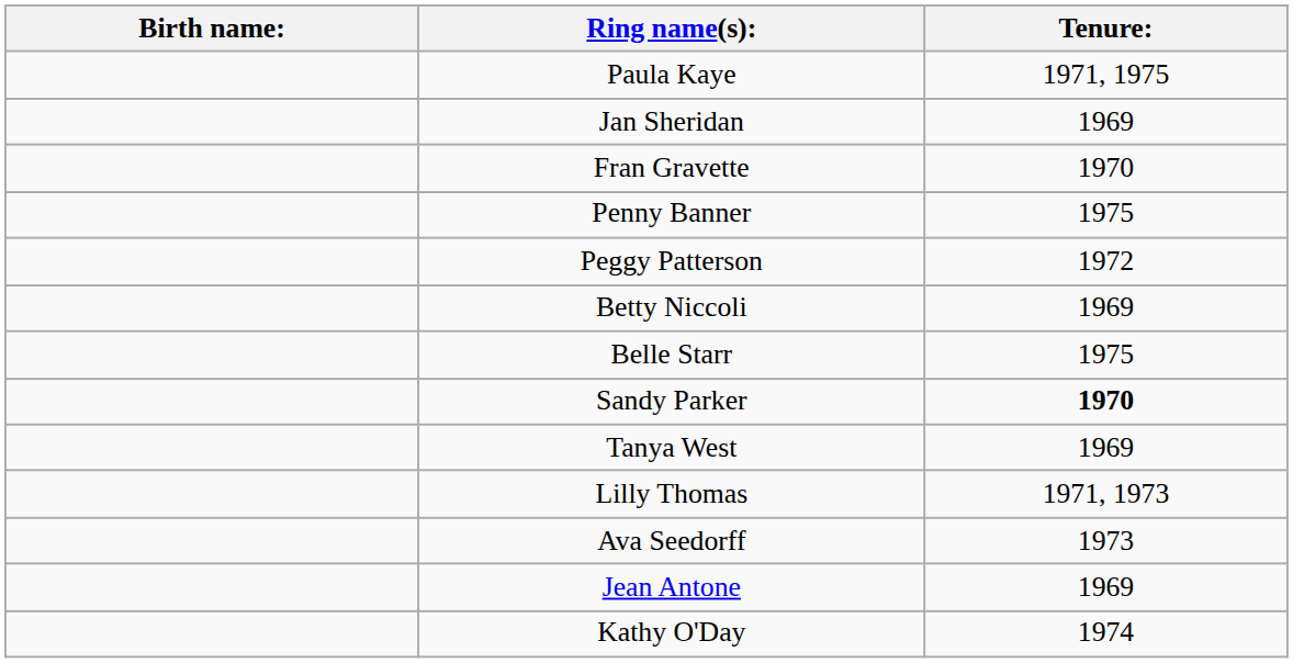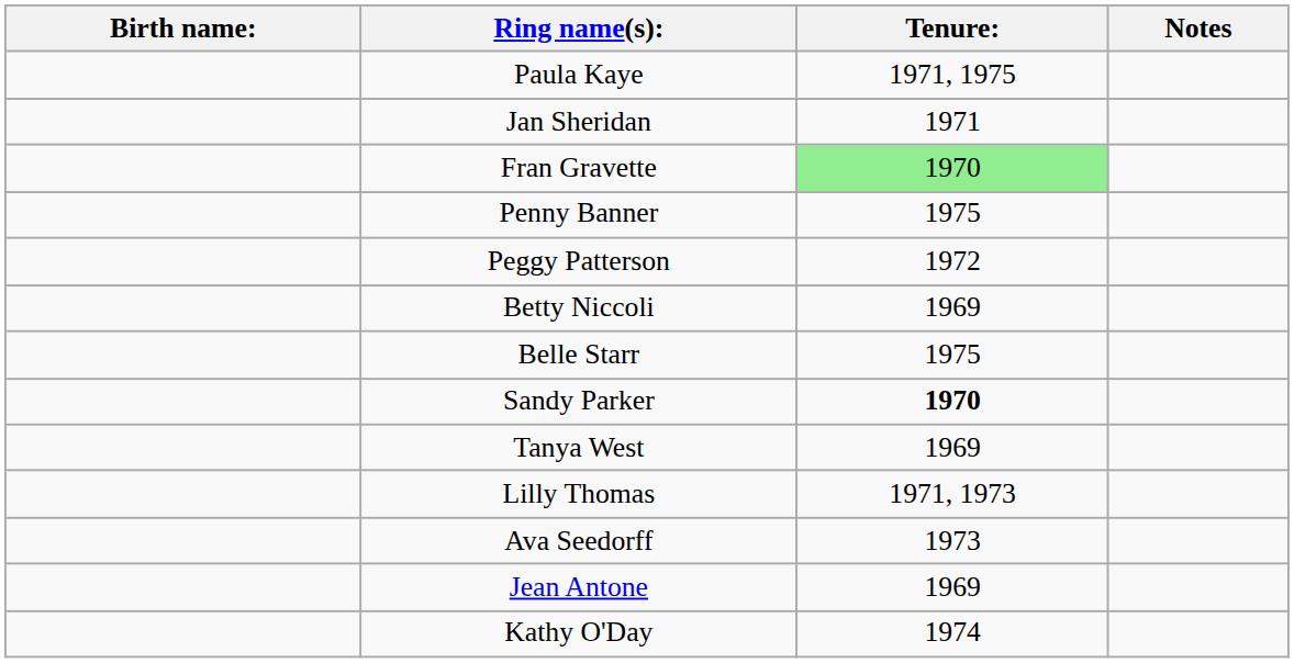+ column: Notes
Jan Sheridan | Tenure:: 1969 -> 1971
Fran Gravette | Tenure:: no background -> lightgreen background
